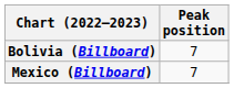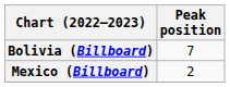Mexico (Billboard) | Peak position: 7 -> 2
